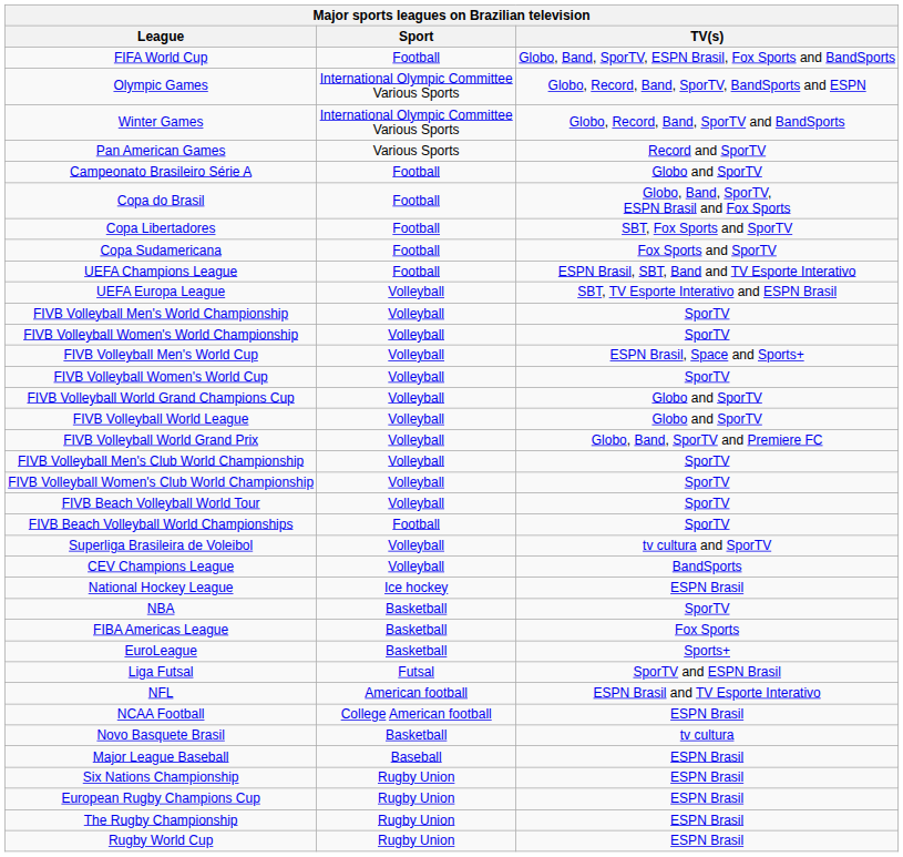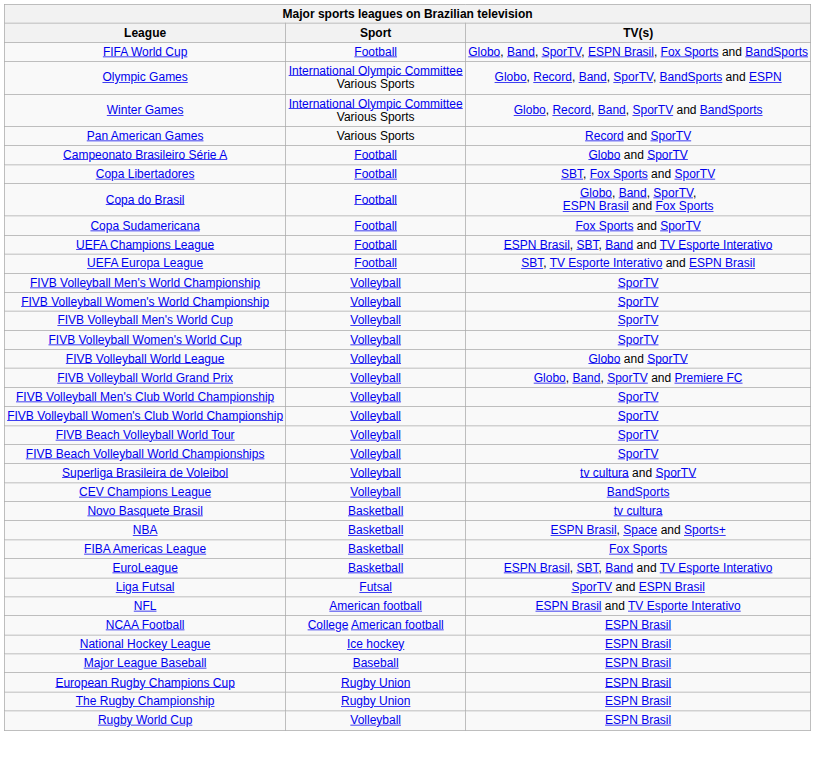rows swapped: Copa do Brasil <-> Copa Libertadores
UEFA Europa League | Sport: Volleyball -> Football
FIVB Volleyball Men's World Cup | TV(s): ESPN Brasil, Space and Sports+ -> SporTV
- row: FIVB Volleyball World Grand Champions Cup | Volleyball | Globo and SporTV
FIVB Beach Volleyball World Championships | Sport: Football -> Volleyball
rows swapped: Novo Basquete Brasil <-> National Hockey League
NBA | TV(s): SporTV -> ESPN Brasil, Space and Sports+
EuroLeague | TV(s): Sports+ -> ESPN Brasil, SBT, Band and TV Esporte Interativo
- row: Six Nations Championship | Rugby Union | ESPN Brasil
Rugby World Cup | Sport: Rugby Union -> Volleyball
